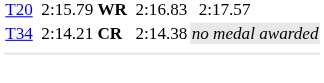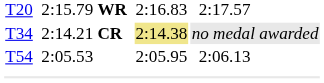T34 | column 5: no background -> khaki background
+ row: T54 | 2:05.53 | 2:05.95 | 2:06.13
